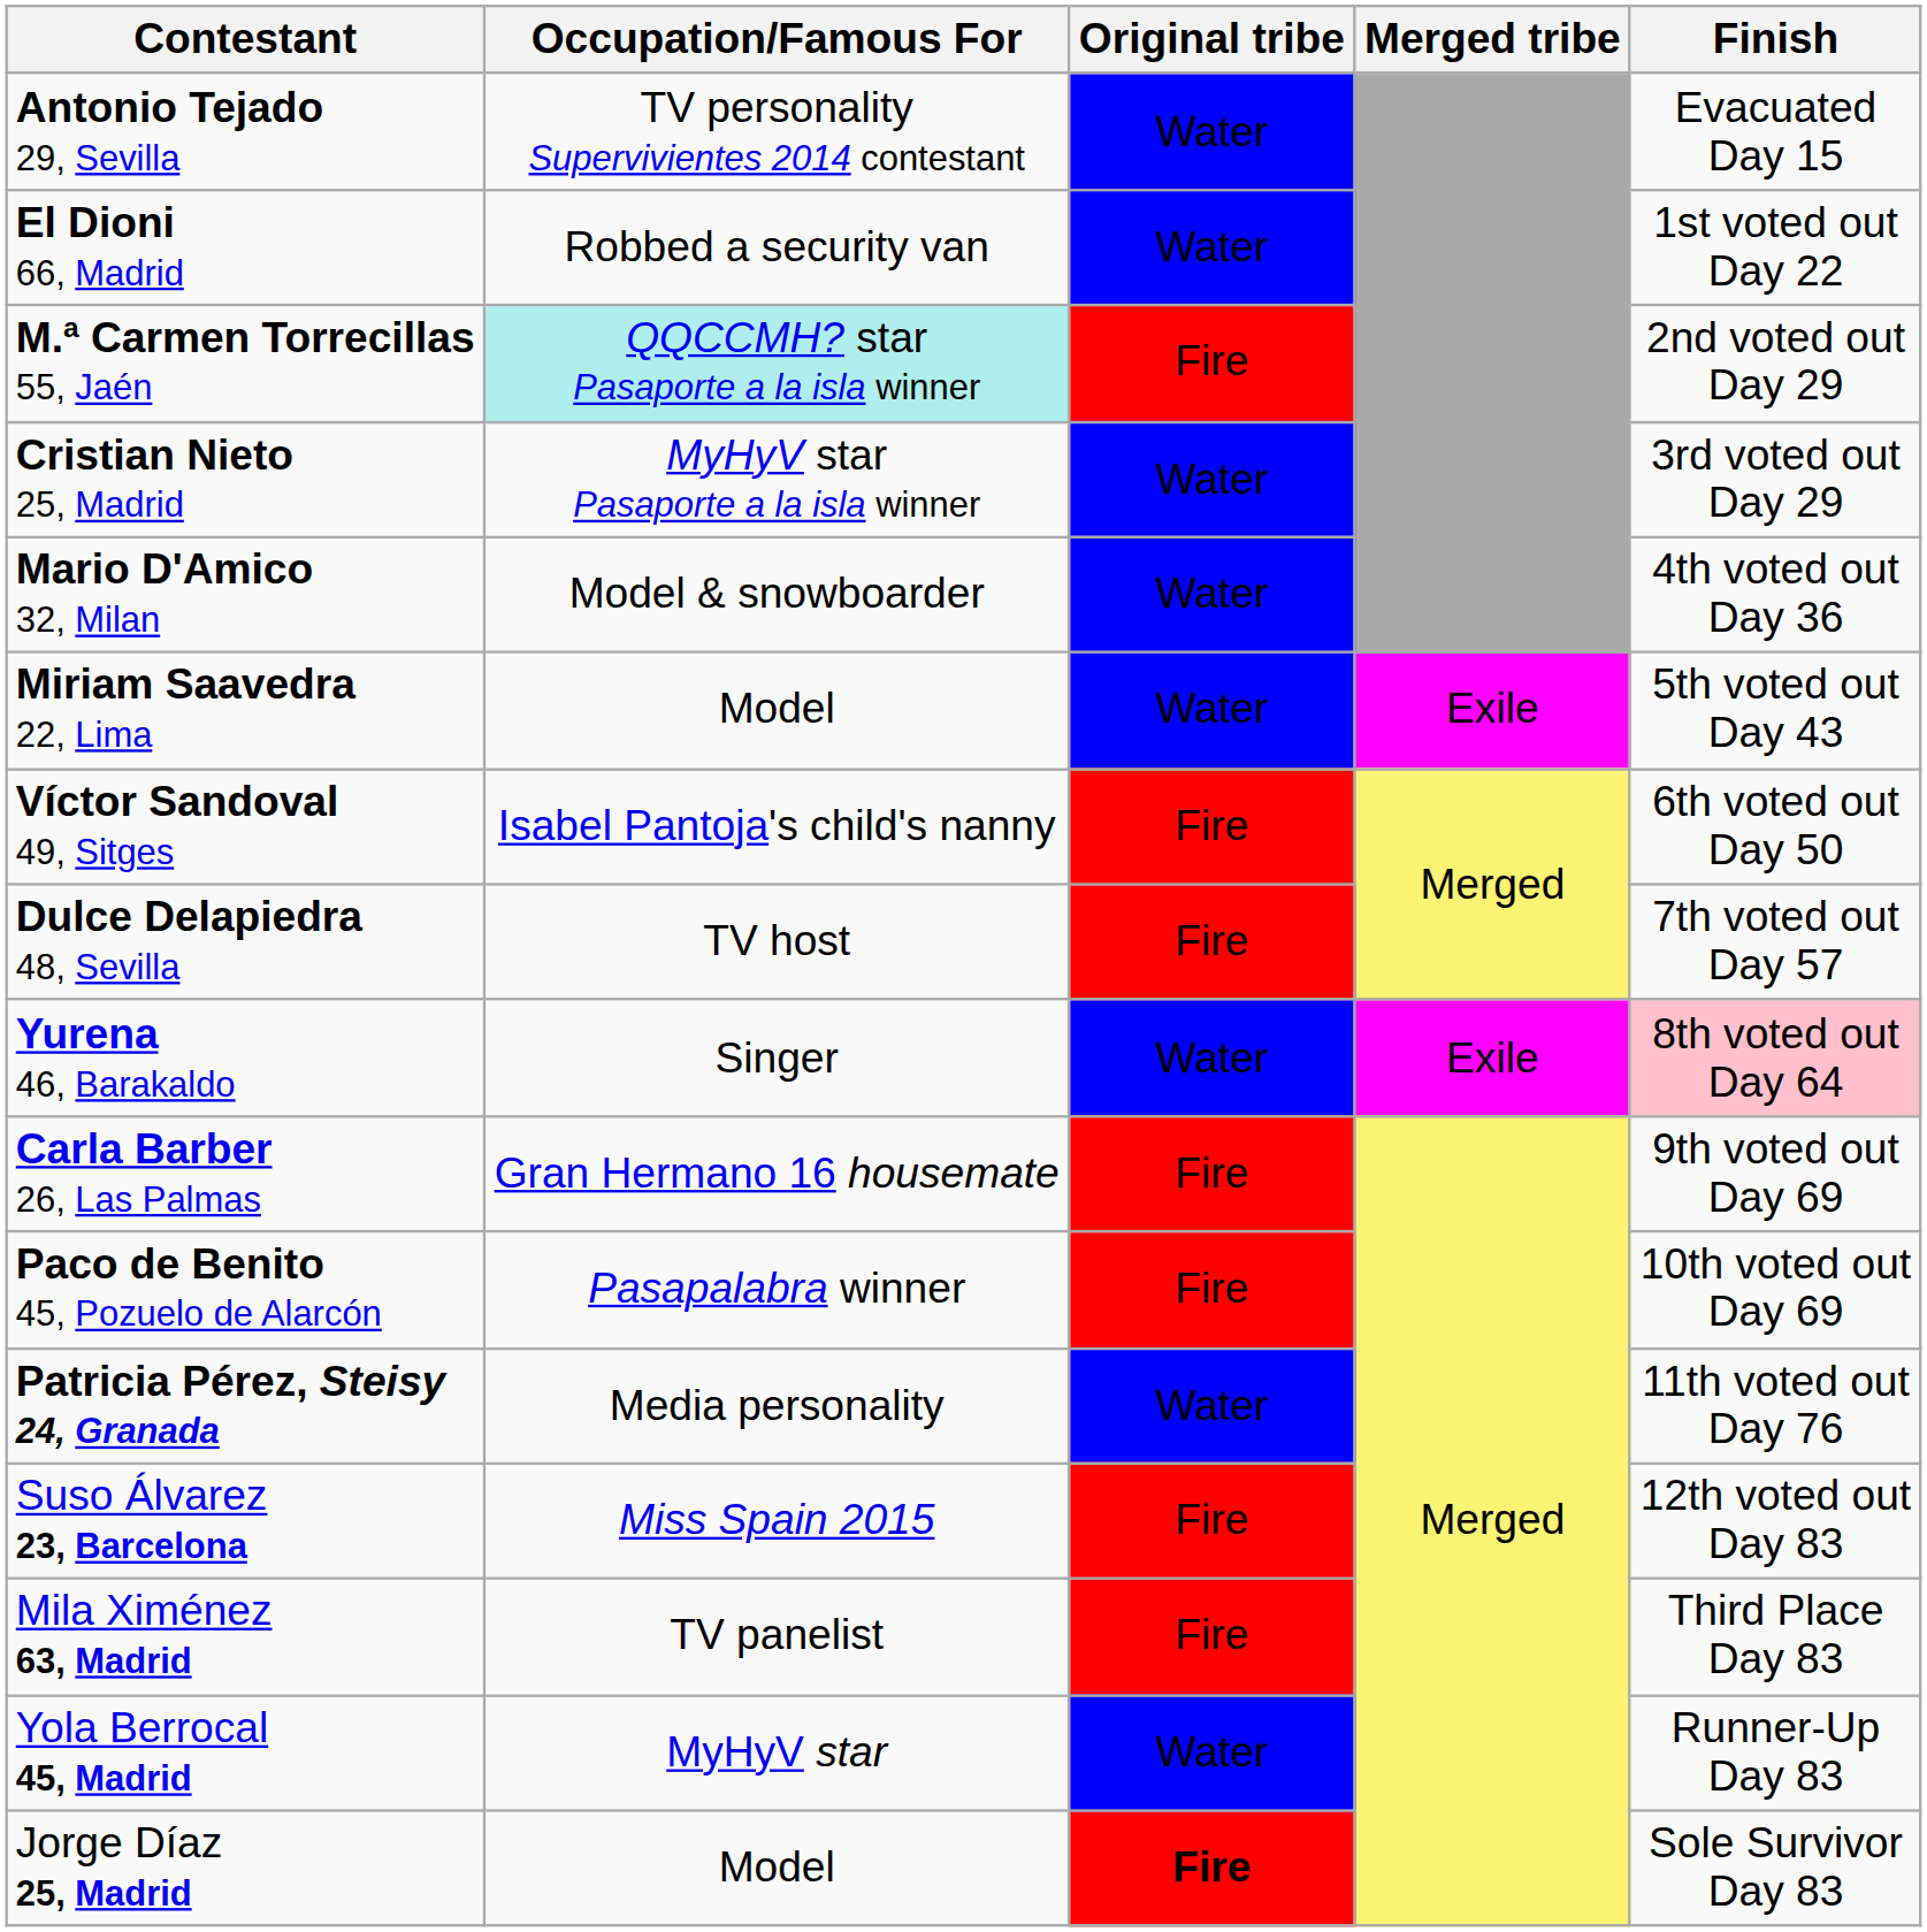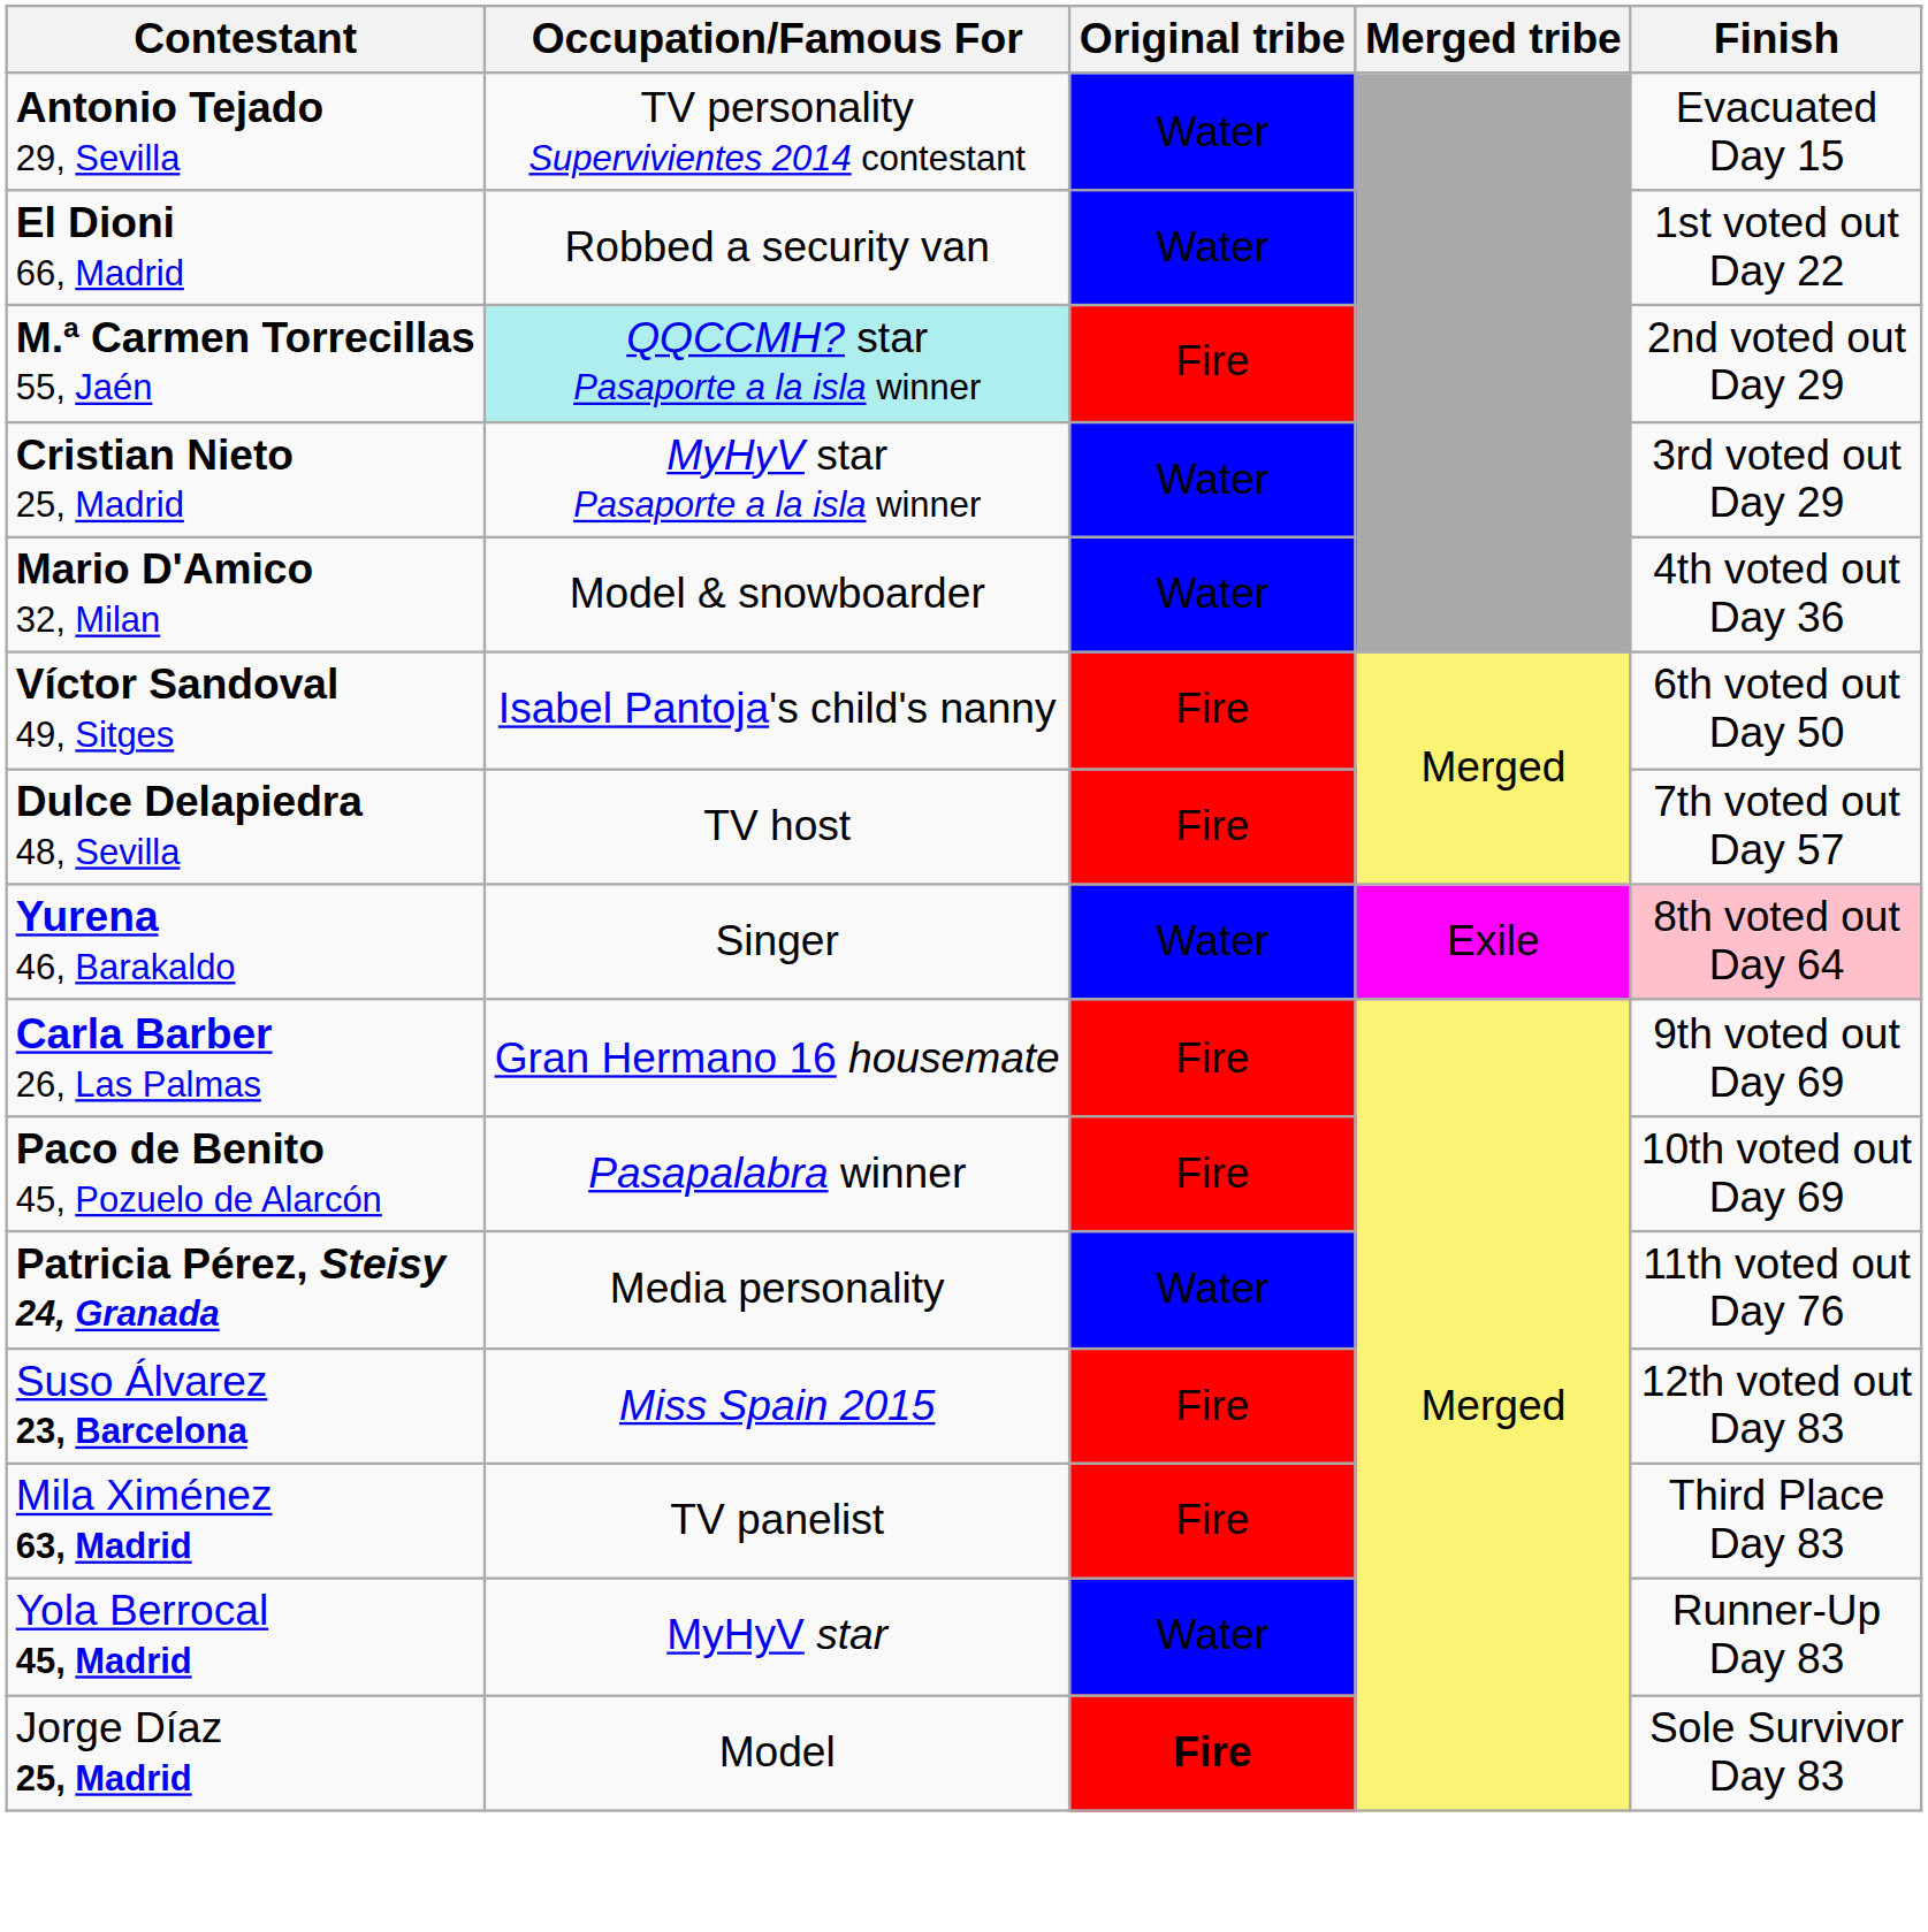- row: Miriam Saavedra 22, Lima | Model | Water | Exile | 5th voted out Day 43
